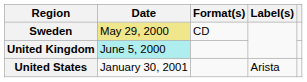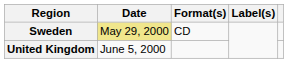United Kingdom | Date: paleturquoise background -> no background
- row: United States | January 30, 2001 | Arista
